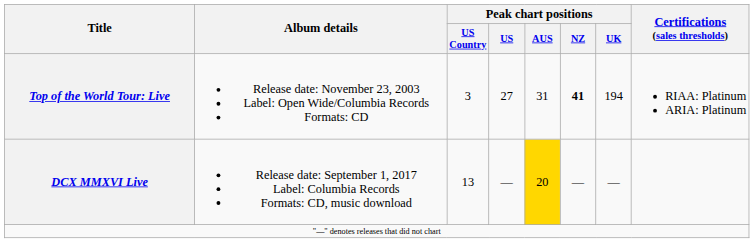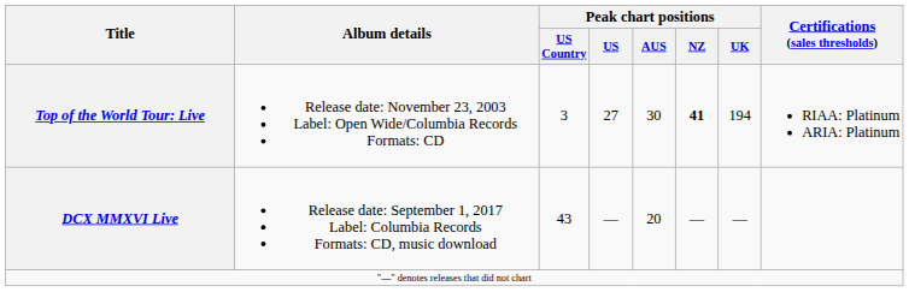Top of the World Tour: Live | Peak chart positions / AUS: 31 -> 30
DCX MMXVI Live | Peak chart positions / US Country: 13 -> 43
DCX MMXVI Live | Peak chart positions / AUS: gold background -> no background
